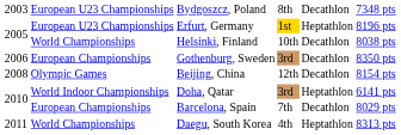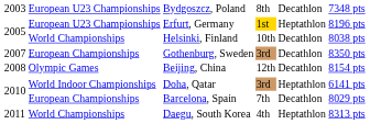Gothenburg, Sweden | column 1: 2006 -> 2007
